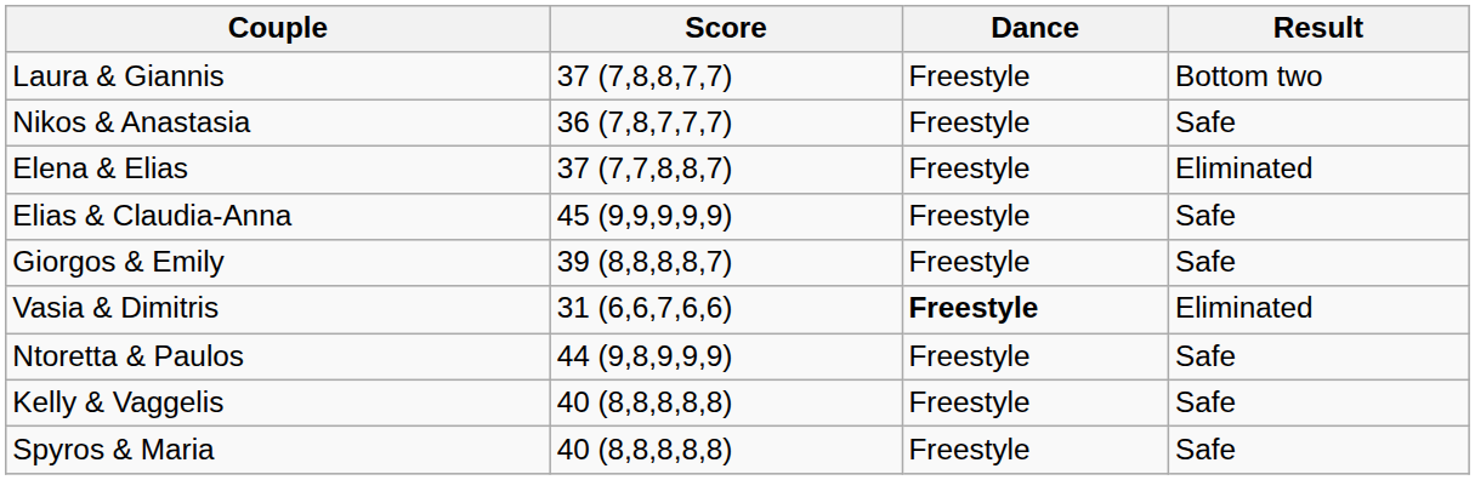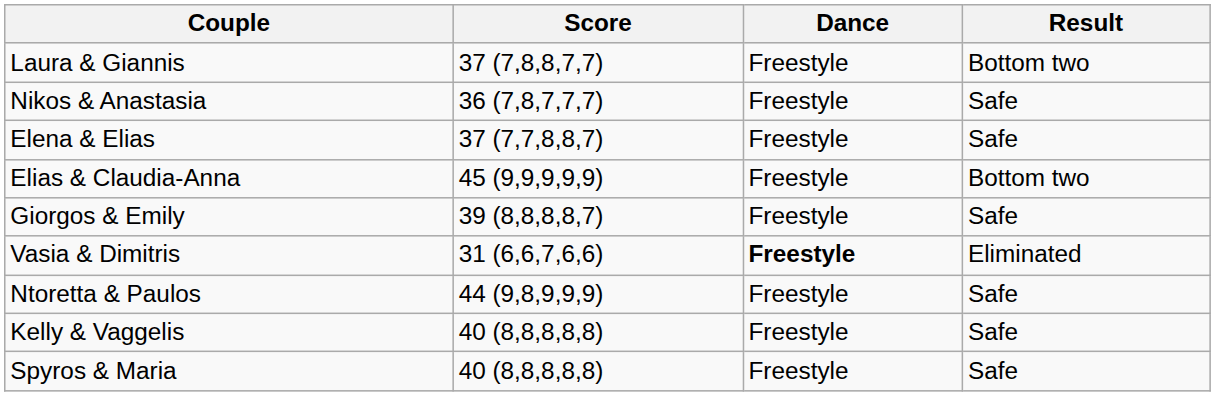Elena & Elias | Result: Eliminated -> Safe
Elias & Claudia-Anna | Result: Safe -> Bottom two
